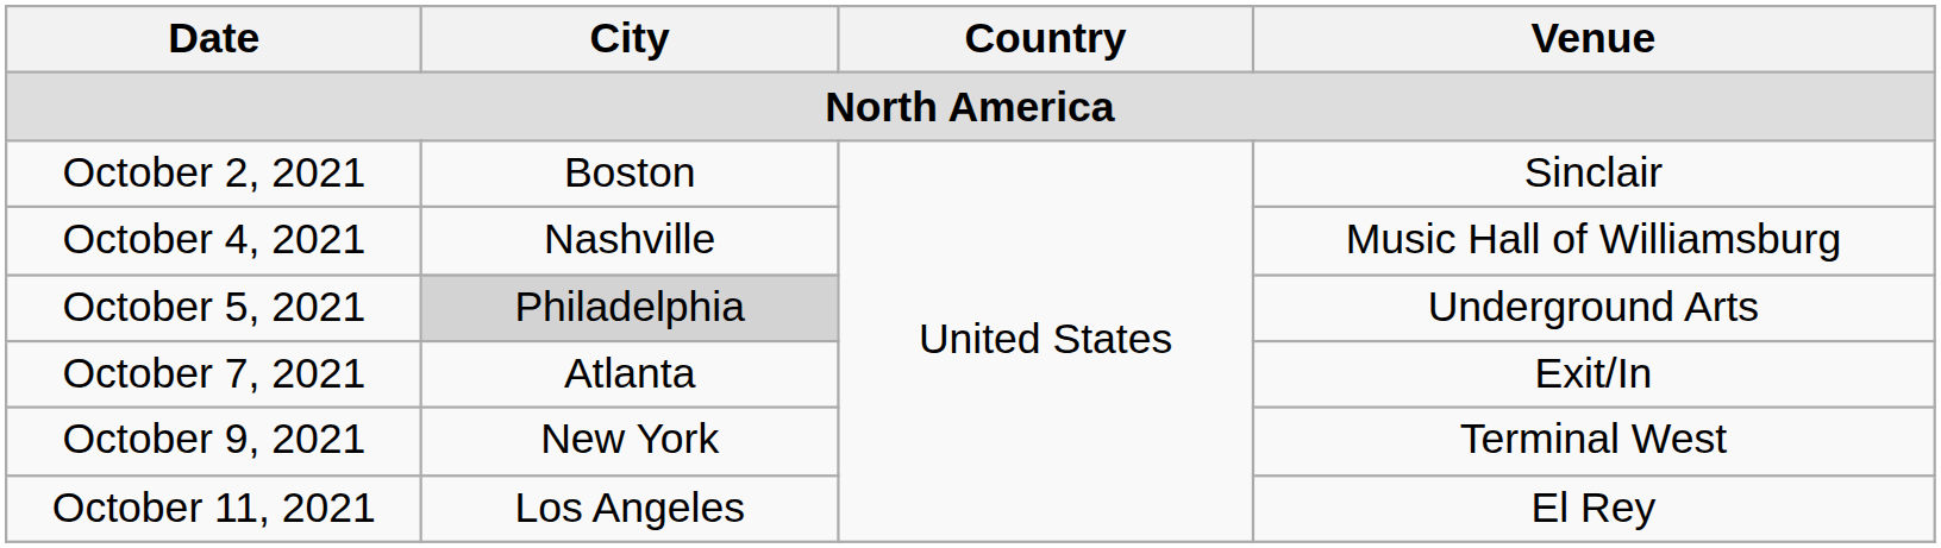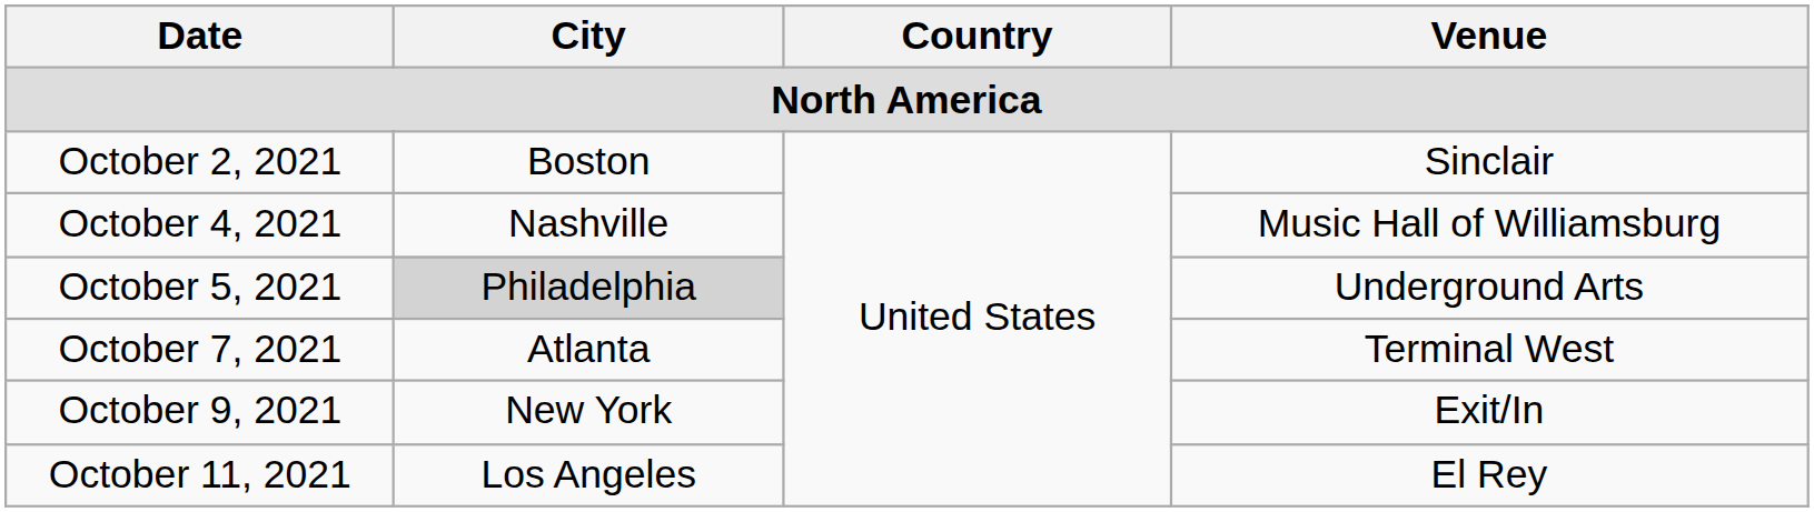October 7, 2021 | Venue: Exit/In -> Terminal West
October 9, 2021 | Venue: Terminal West -> Exit/In
